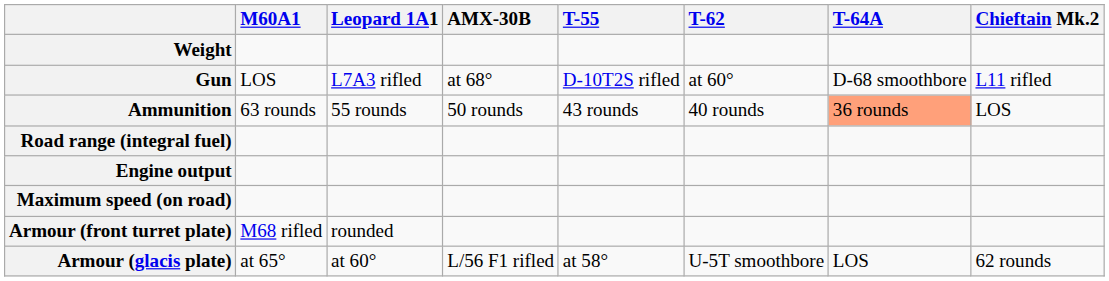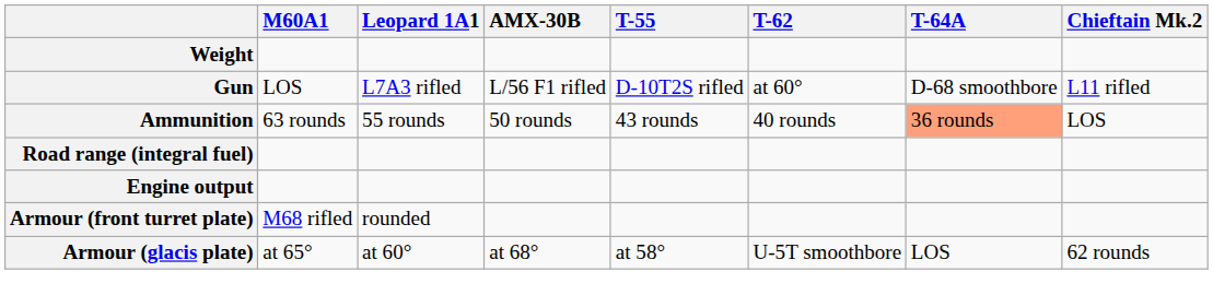Gun | AMX-30B: at 68° -> L/56 F1 rifled
- row: Maximum speed (on road)
Armour (glacis plate) | AMX-30B: L/56 F1 rifled -> at 68°
